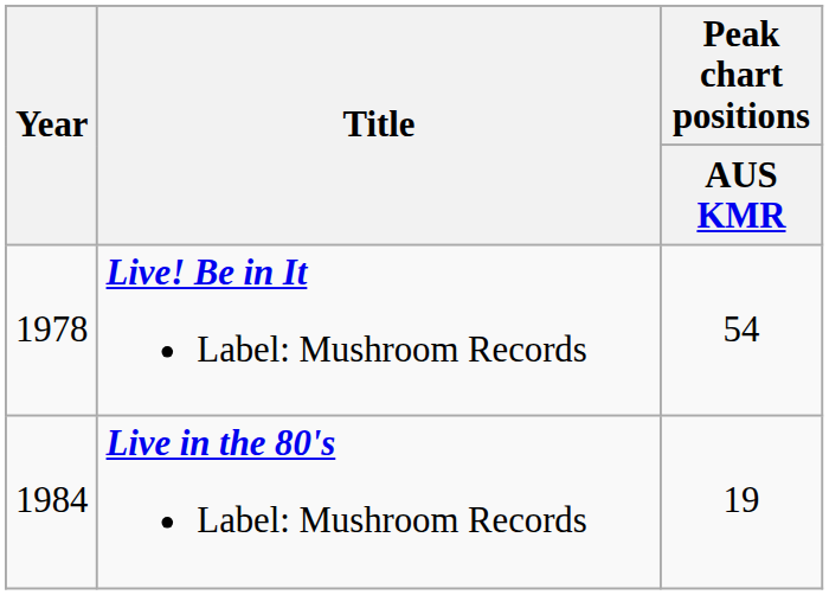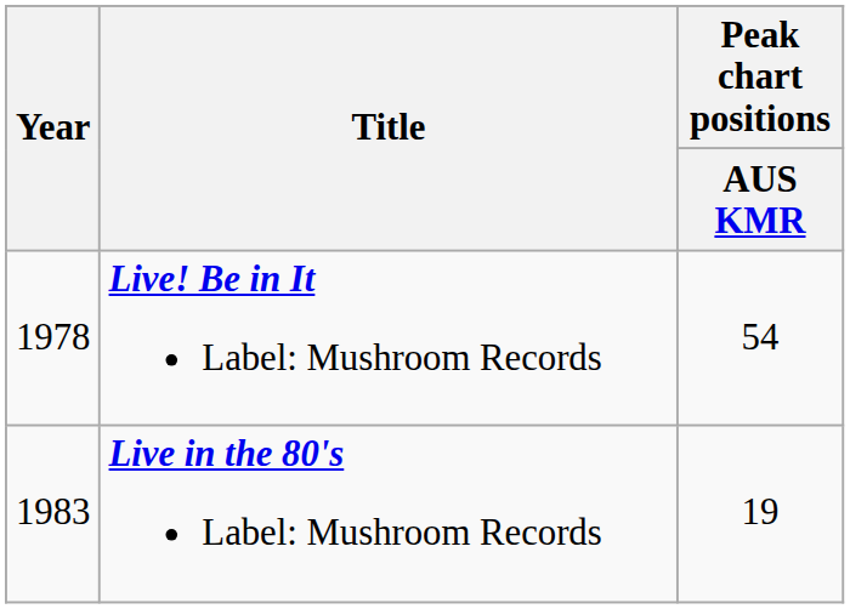Live in the 80's Label: Mushroom Records | Year: 1984 -> 1983
